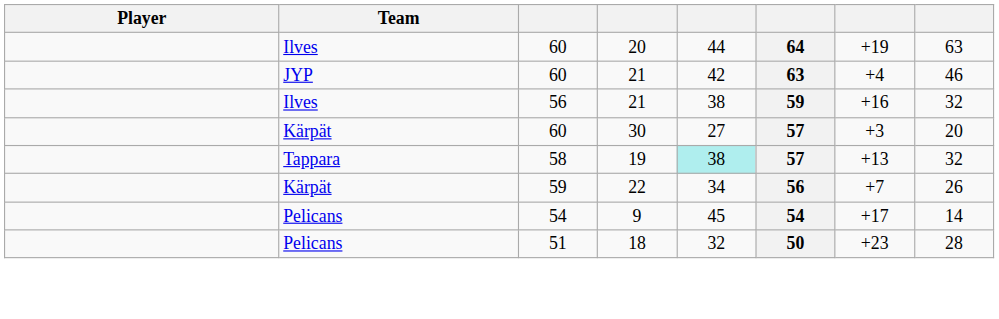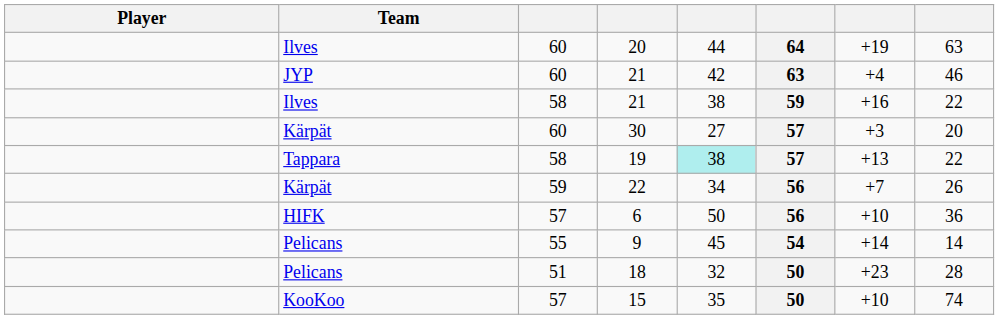Ilves / 21 | column 3: 56 -> 58
Ilves / 21 | column 8: 32 -> 22
19 | column 8: 32 -> 22
+ row: HIFK | 57 | 6 | 50 | 56 | +10 | 36
9 | column 3: 54 -> 55
9 | column 7: +17 -> +14
+ row: KooKoo | 57 | 15 | 35 | 50 | +10 | 74
